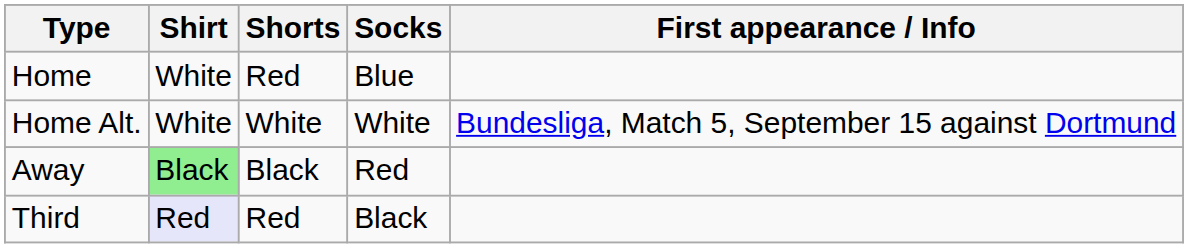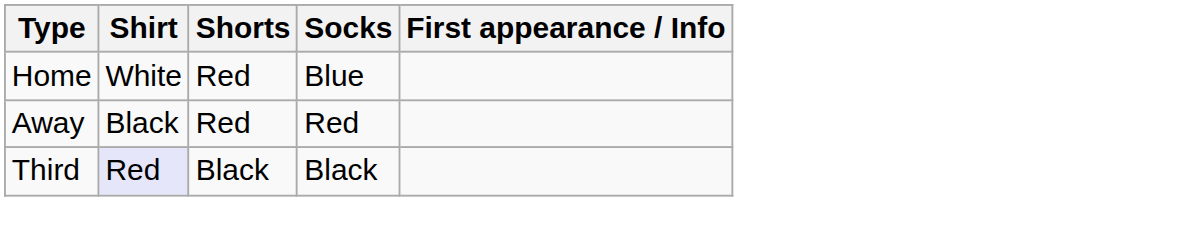- row: Home Alt. | White | White | White | Bundesliga, Match 5, September 15 against Dortmund
Away | Shirt: lightgreen background -> no background
Away | Shorts: Black -> Red
Third | Shorts: Red -> Black
